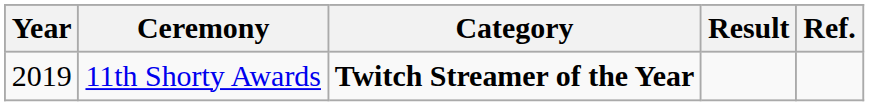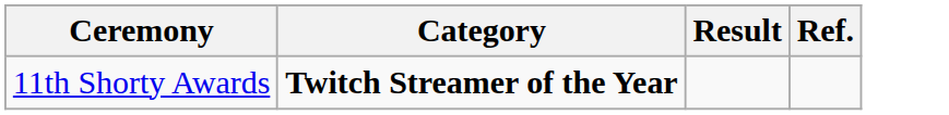- column: Year | 2019
